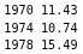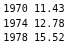1974 | column 3: 10.74 -> 12.78
1978 | column 3: 15.49 -> 15.52
